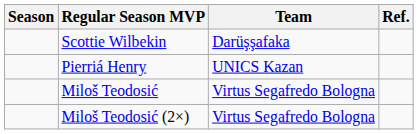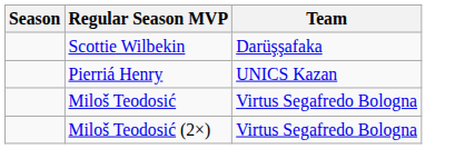- column: Ref.
